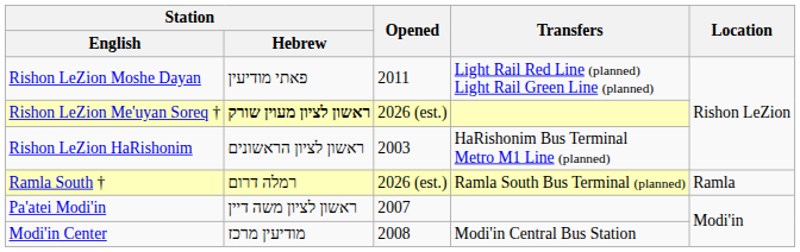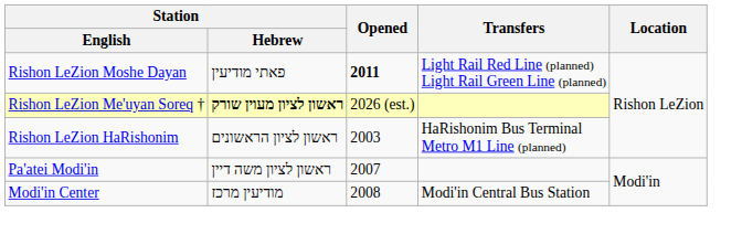Rishon LeZion Moshe Dayan | Opened: normal -> bold
- row: Ramla South † | רמלה דרום | 2026 (est.) | Ramla South Bus Terminal (planned) | Ramla
